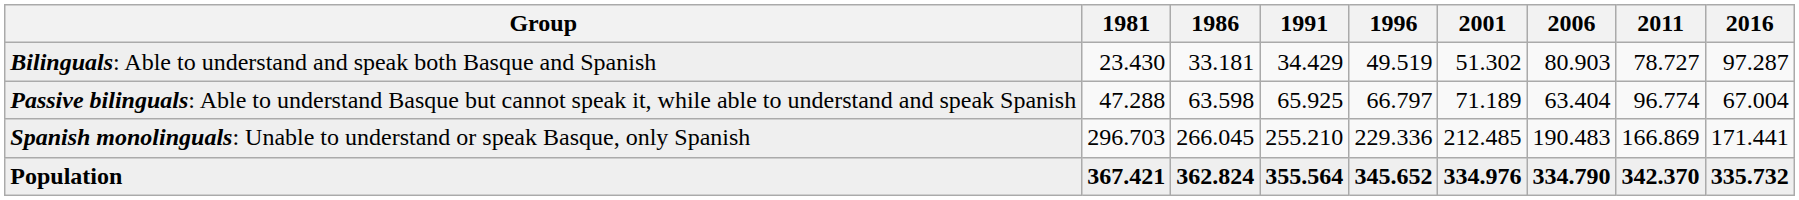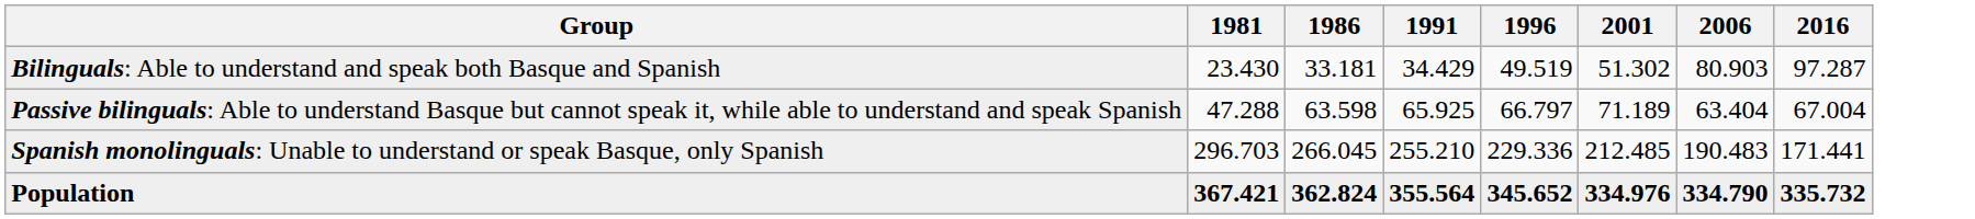- column: 2011 | 78.727 | 96.774 | 166.869 | 342.370
